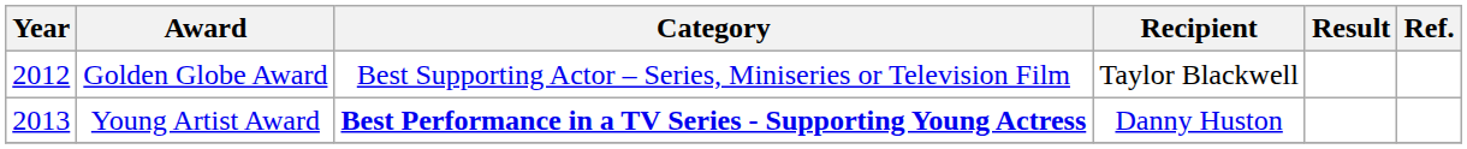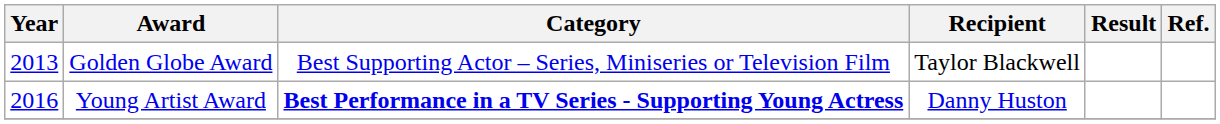Golden Globe Award | Year: 2012 -> 2013
Young Artist Award | Year: 2013 -> 2016
